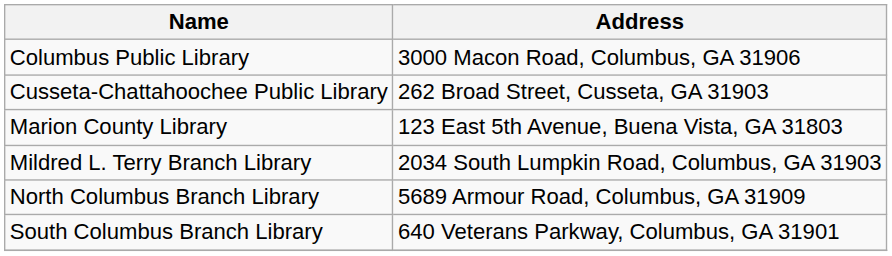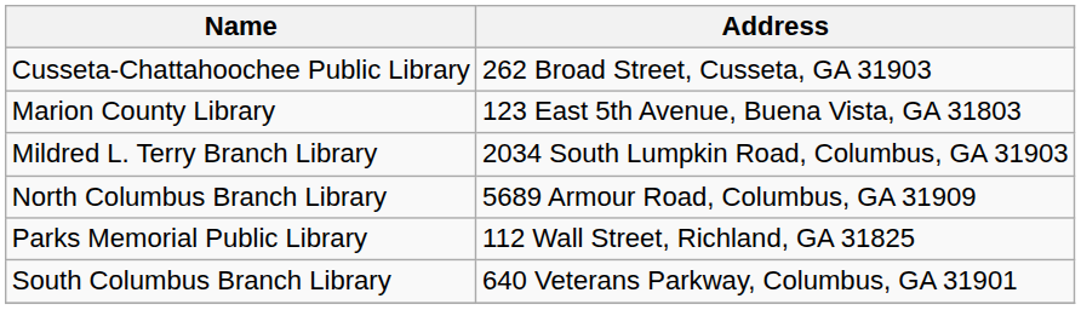- row: Columbus Public Library | 3000 Macon Road, Columbus, GA 31906
+ row: Parks Memorial Public Library | 112 Wall Street, Richland, GA 31825
